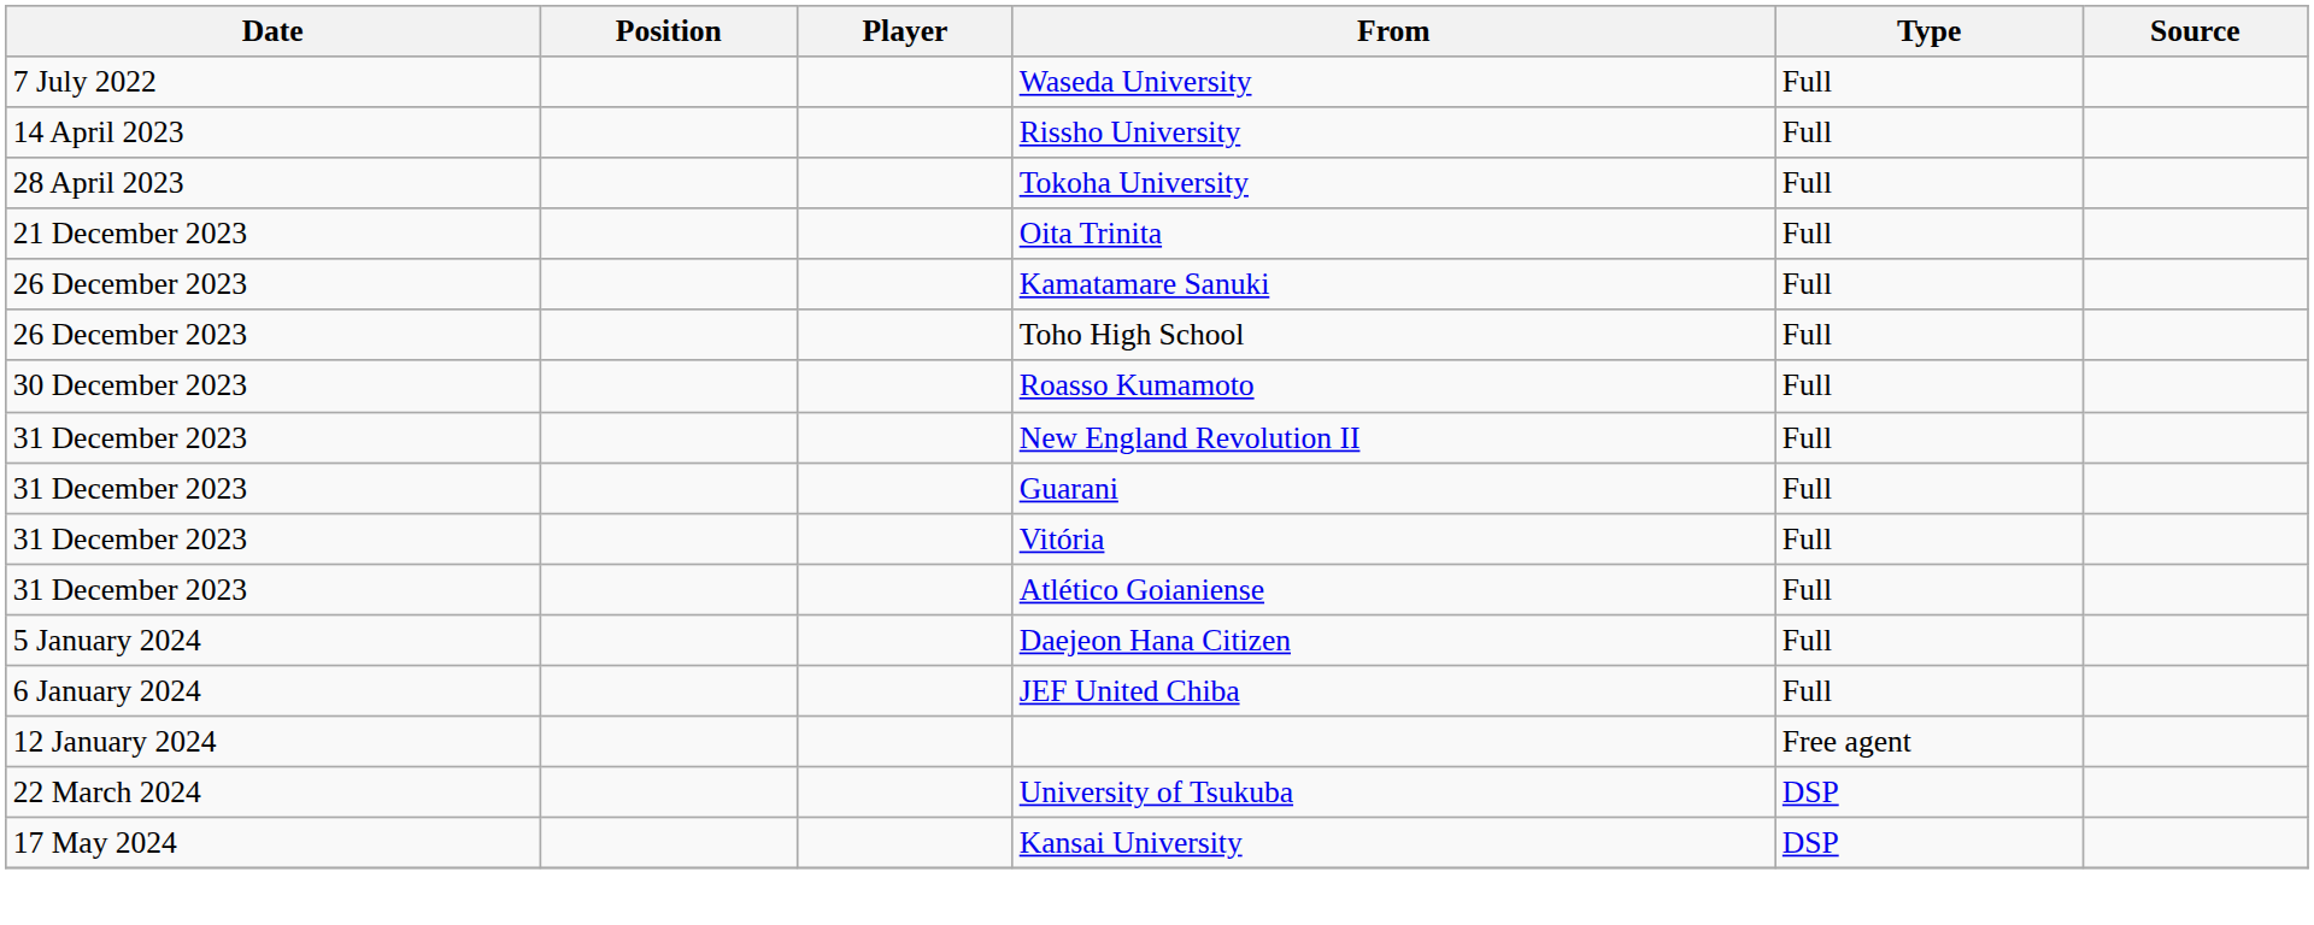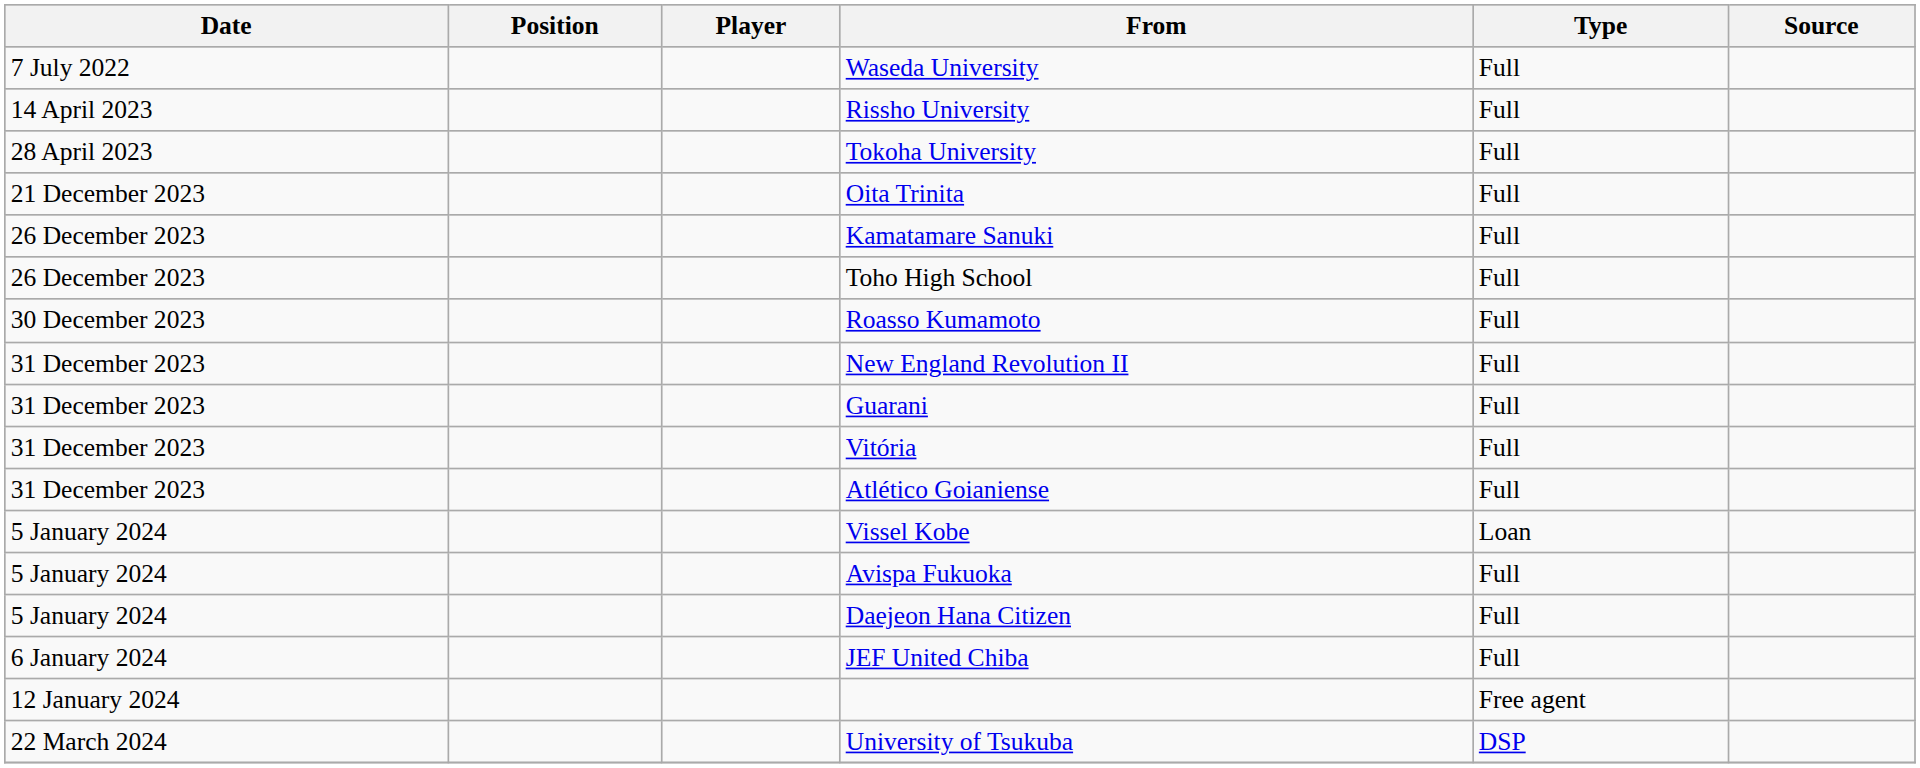+ row: 5 January 2024 | Vissel Kobe | Loan
+ row: 5 January 2024 | Avispa Fukuoka | Full
- row: 17 May 2024 | Kansai University | DSP
